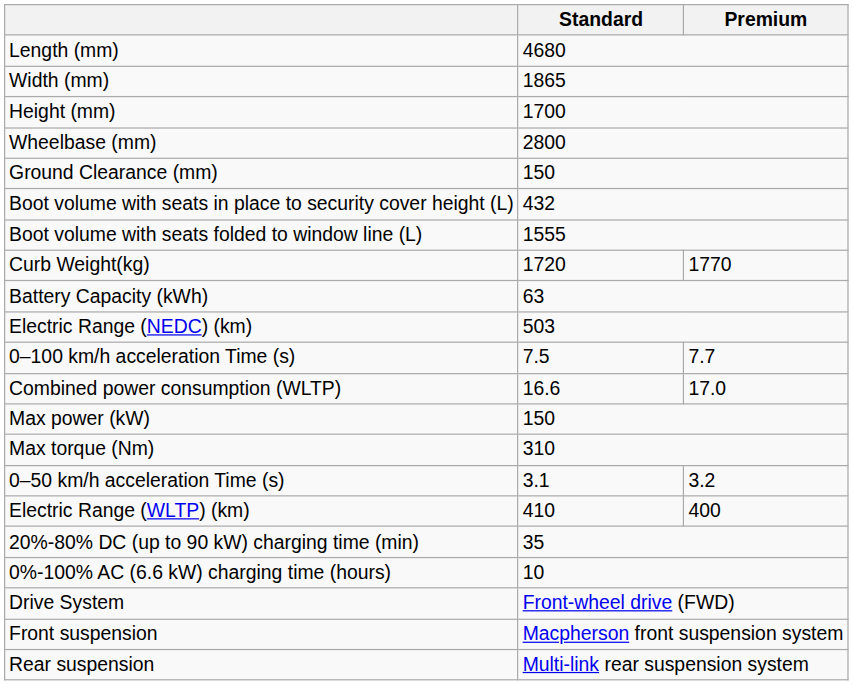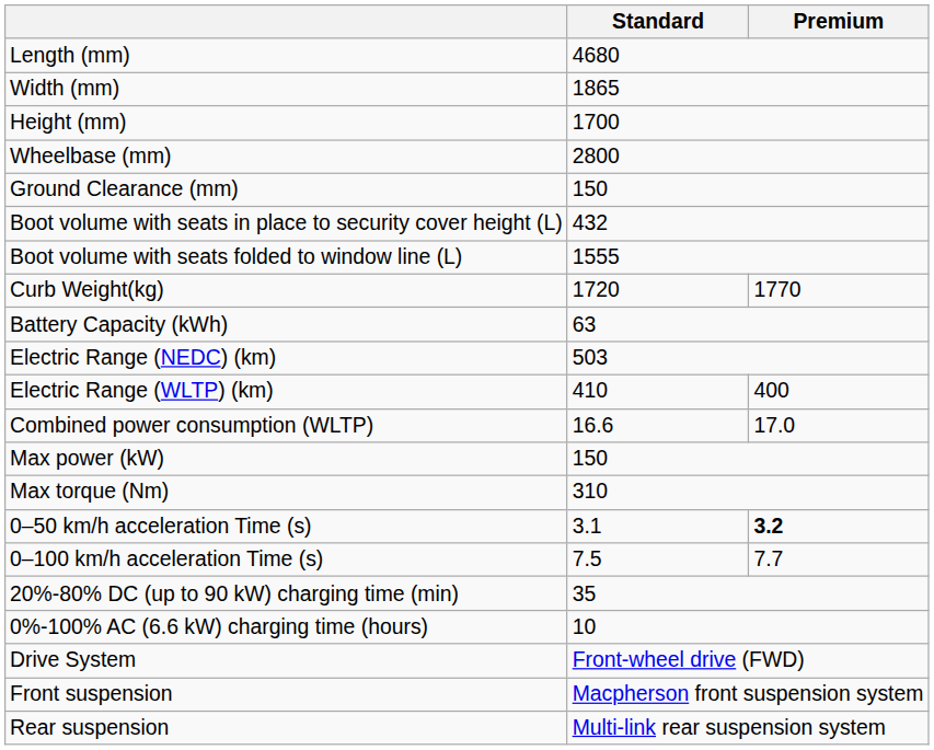rows swapped: Electric Range (WLTP) (km) <-> 0–100 km/h acceleration Time (s)
0–50 km/h acceleration Time (s) | Premium: normal -> bold
